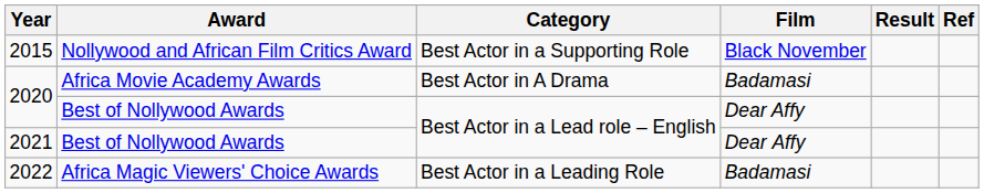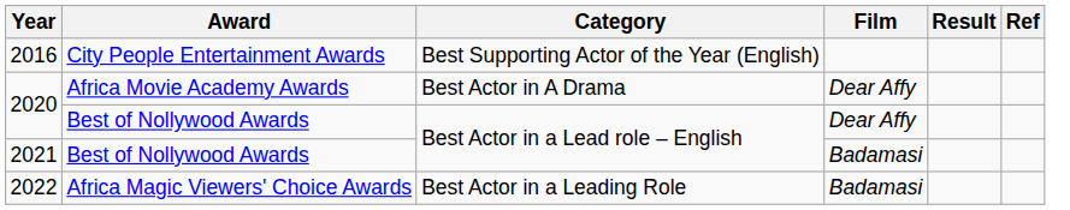- row: 2015 | Nollywood and African Film Critics Award | Best Actor in a Supporting Role | Black November
+ row: 2016 | City People Entertainment Awards | Best Supporting Actor of the Year (English)
2020 / Africa Movie Academy Awards | Film: Badamasi -> Dear Affy
2021 | Film: Dear Affy -> Badamasi
